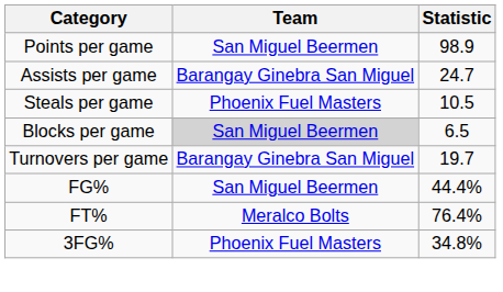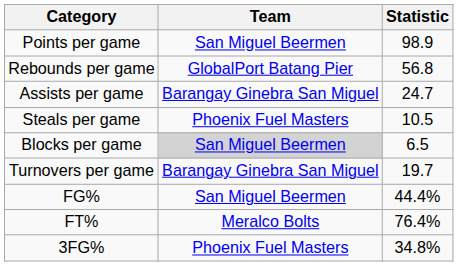+ row: Rebounds per game | GlobalPort Batang Pier | 56.8
